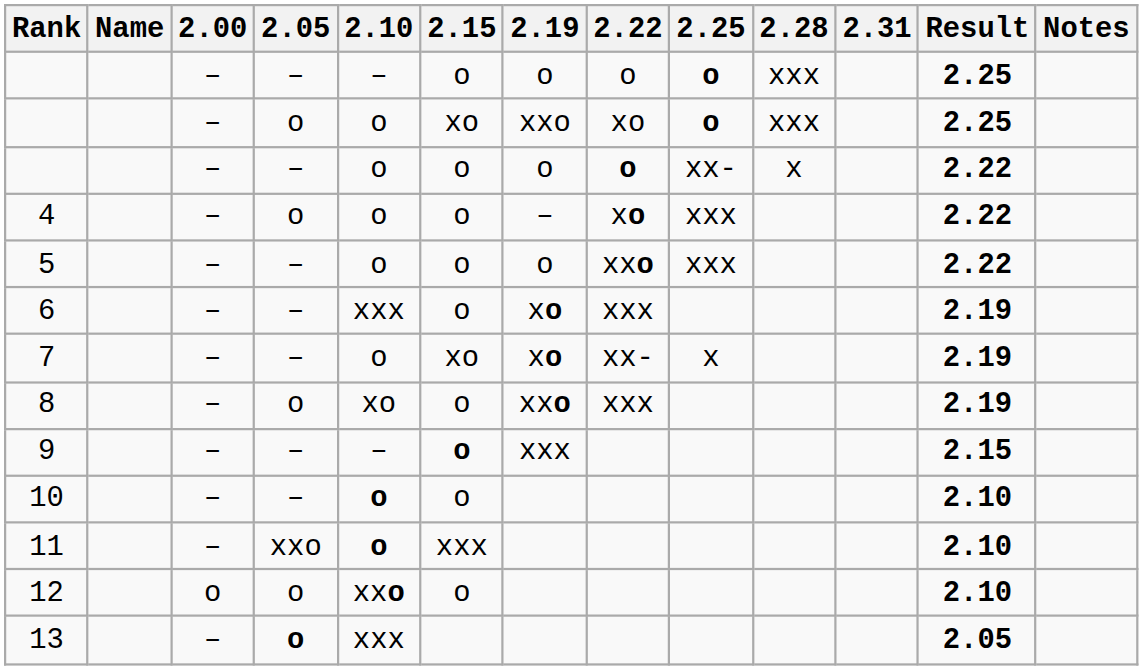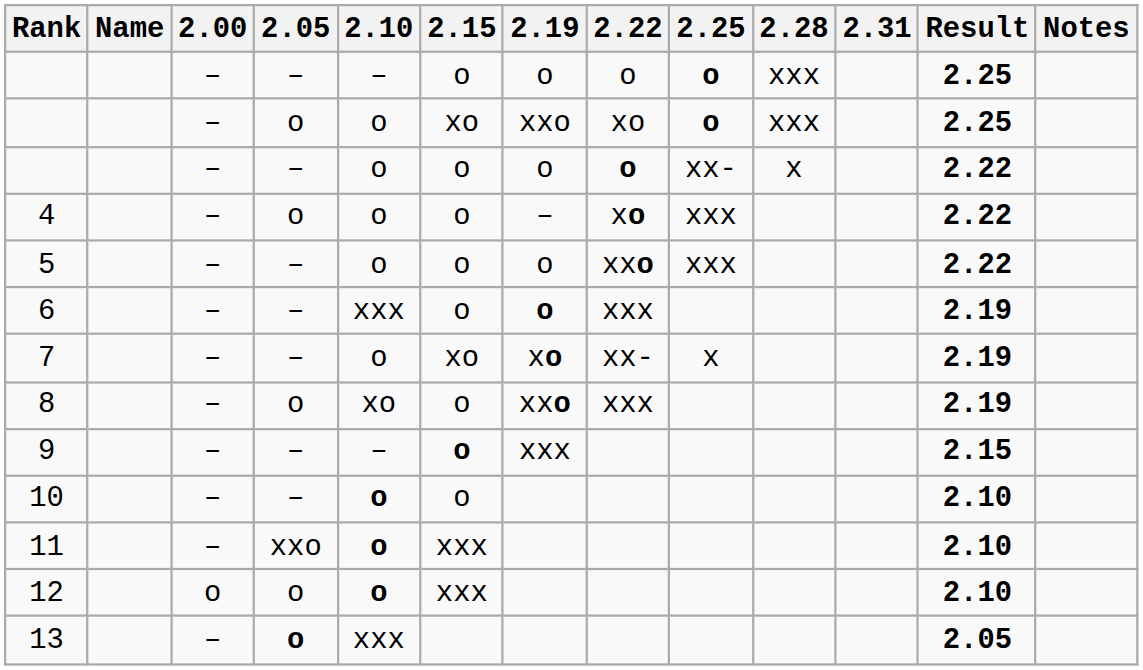6 | 2.19: xo -> o
12 | 2.10: xxo -> o
12 | 2.15: o -> xxx
